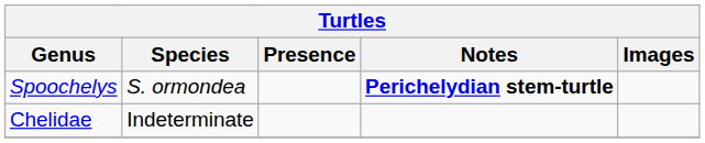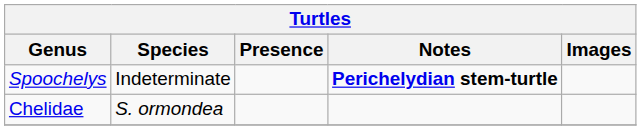Spoochelys | Species: S. ormondea -> Indeterminate
Chelidae | Species: Indeterminate -> S. ormondea
